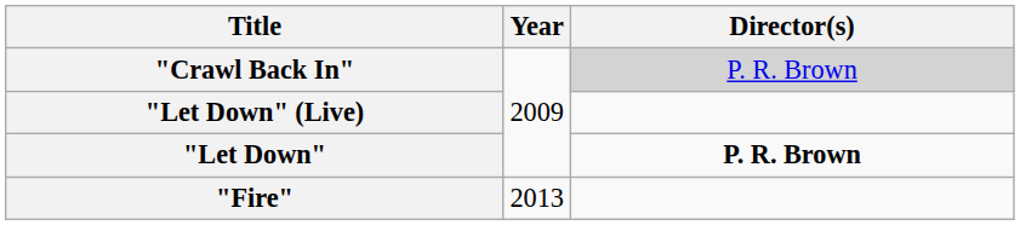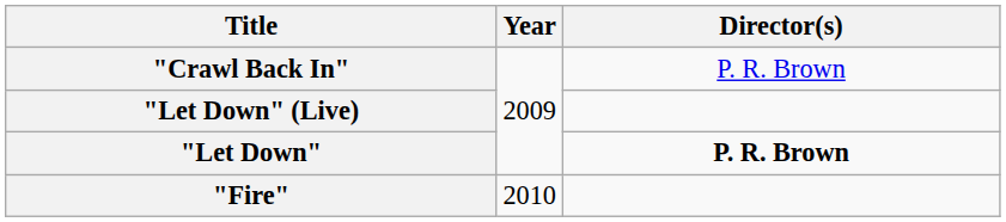"Crawl Back In" | Director(s): lightgrey background -> no background
"Fire" | Year: 2013 -> 2010
